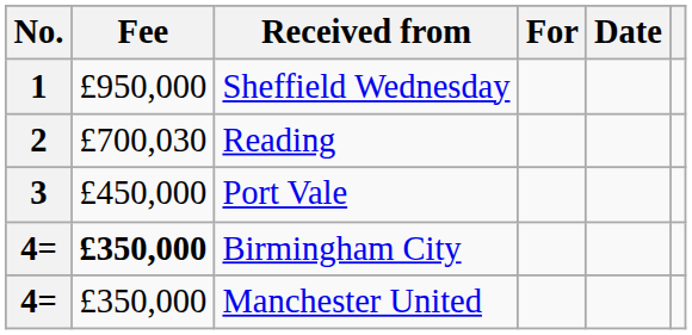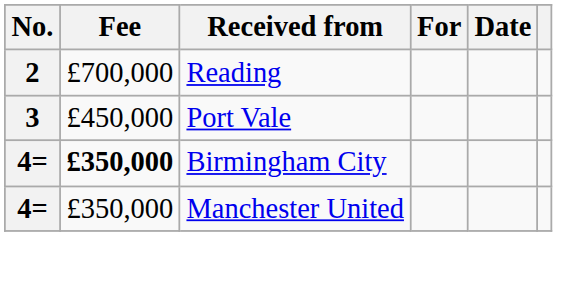- row: 1 | £950,000 | Sheffield Wednesday
Reading | Fee: £700,030 -> £700,000
